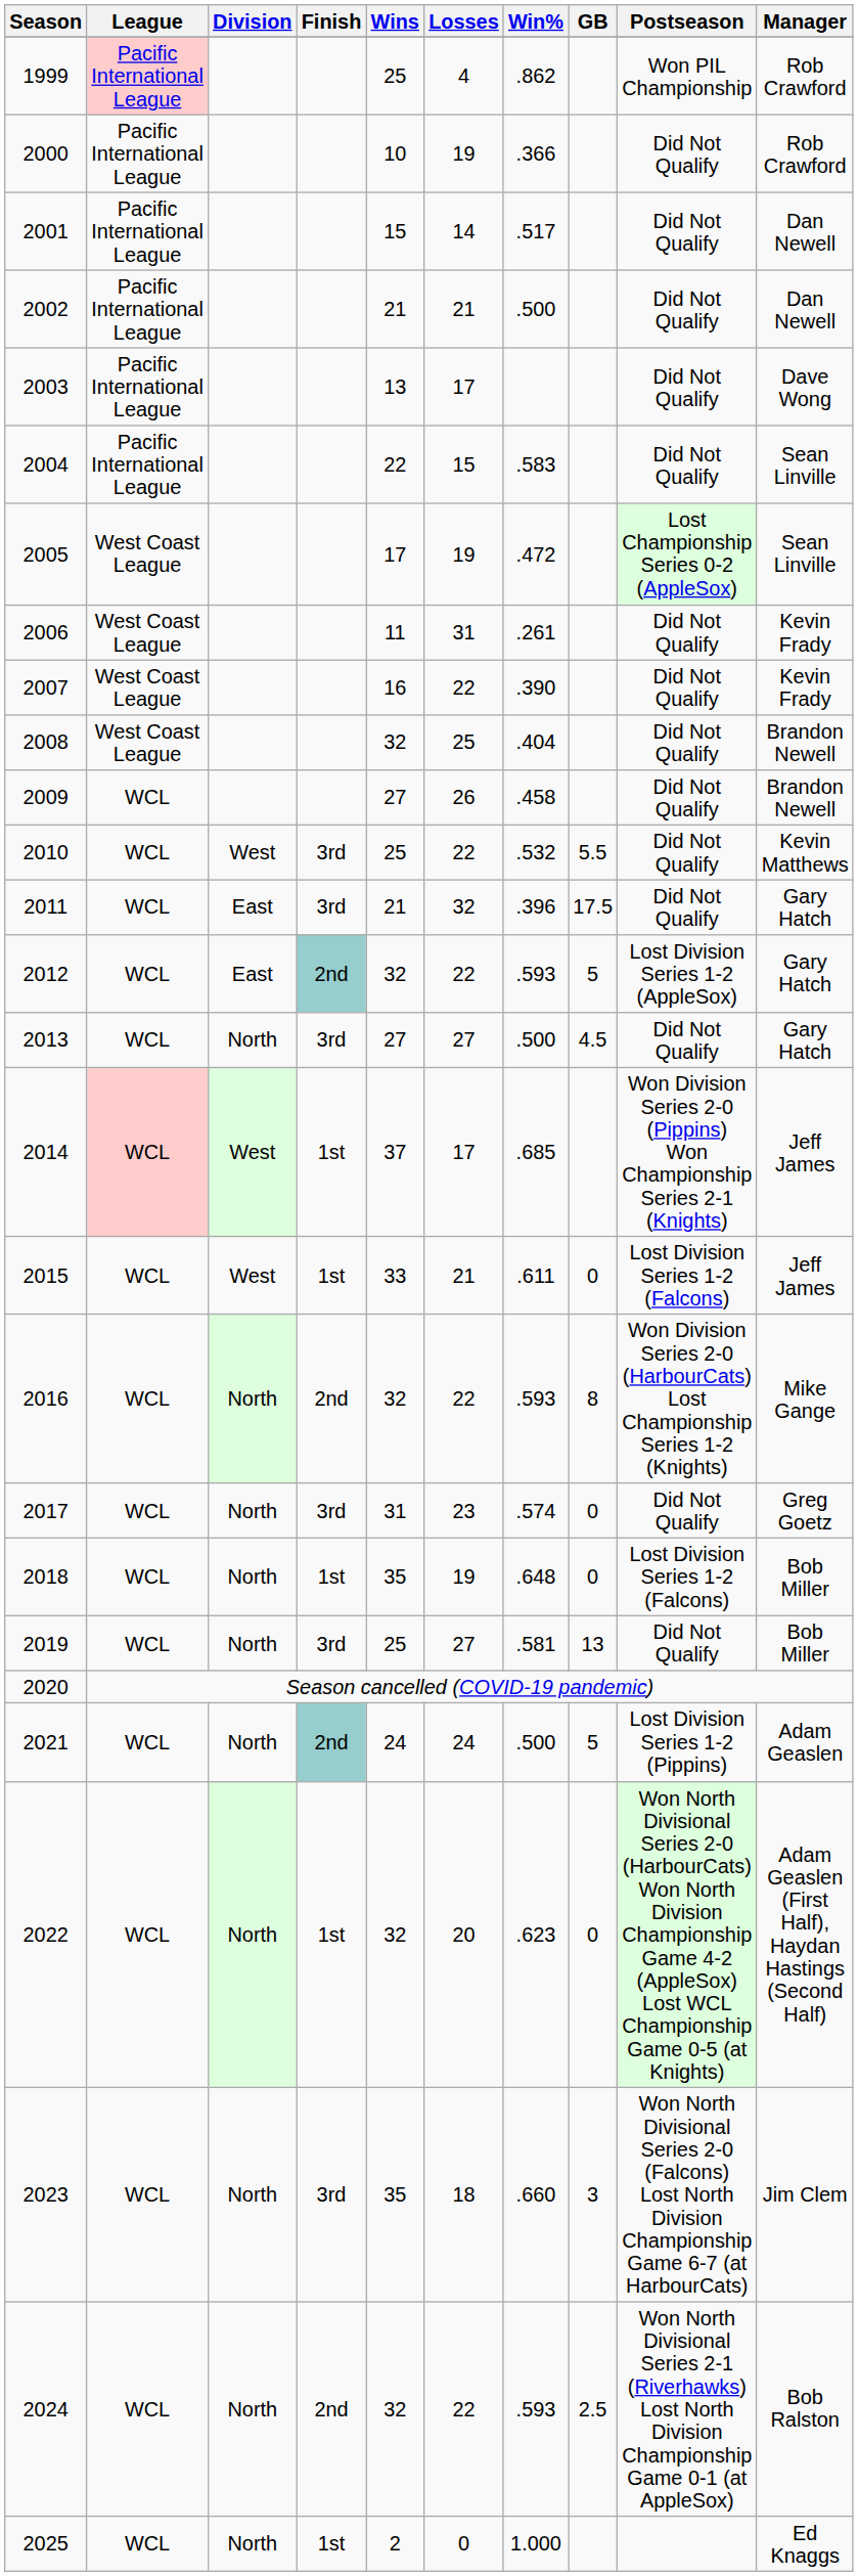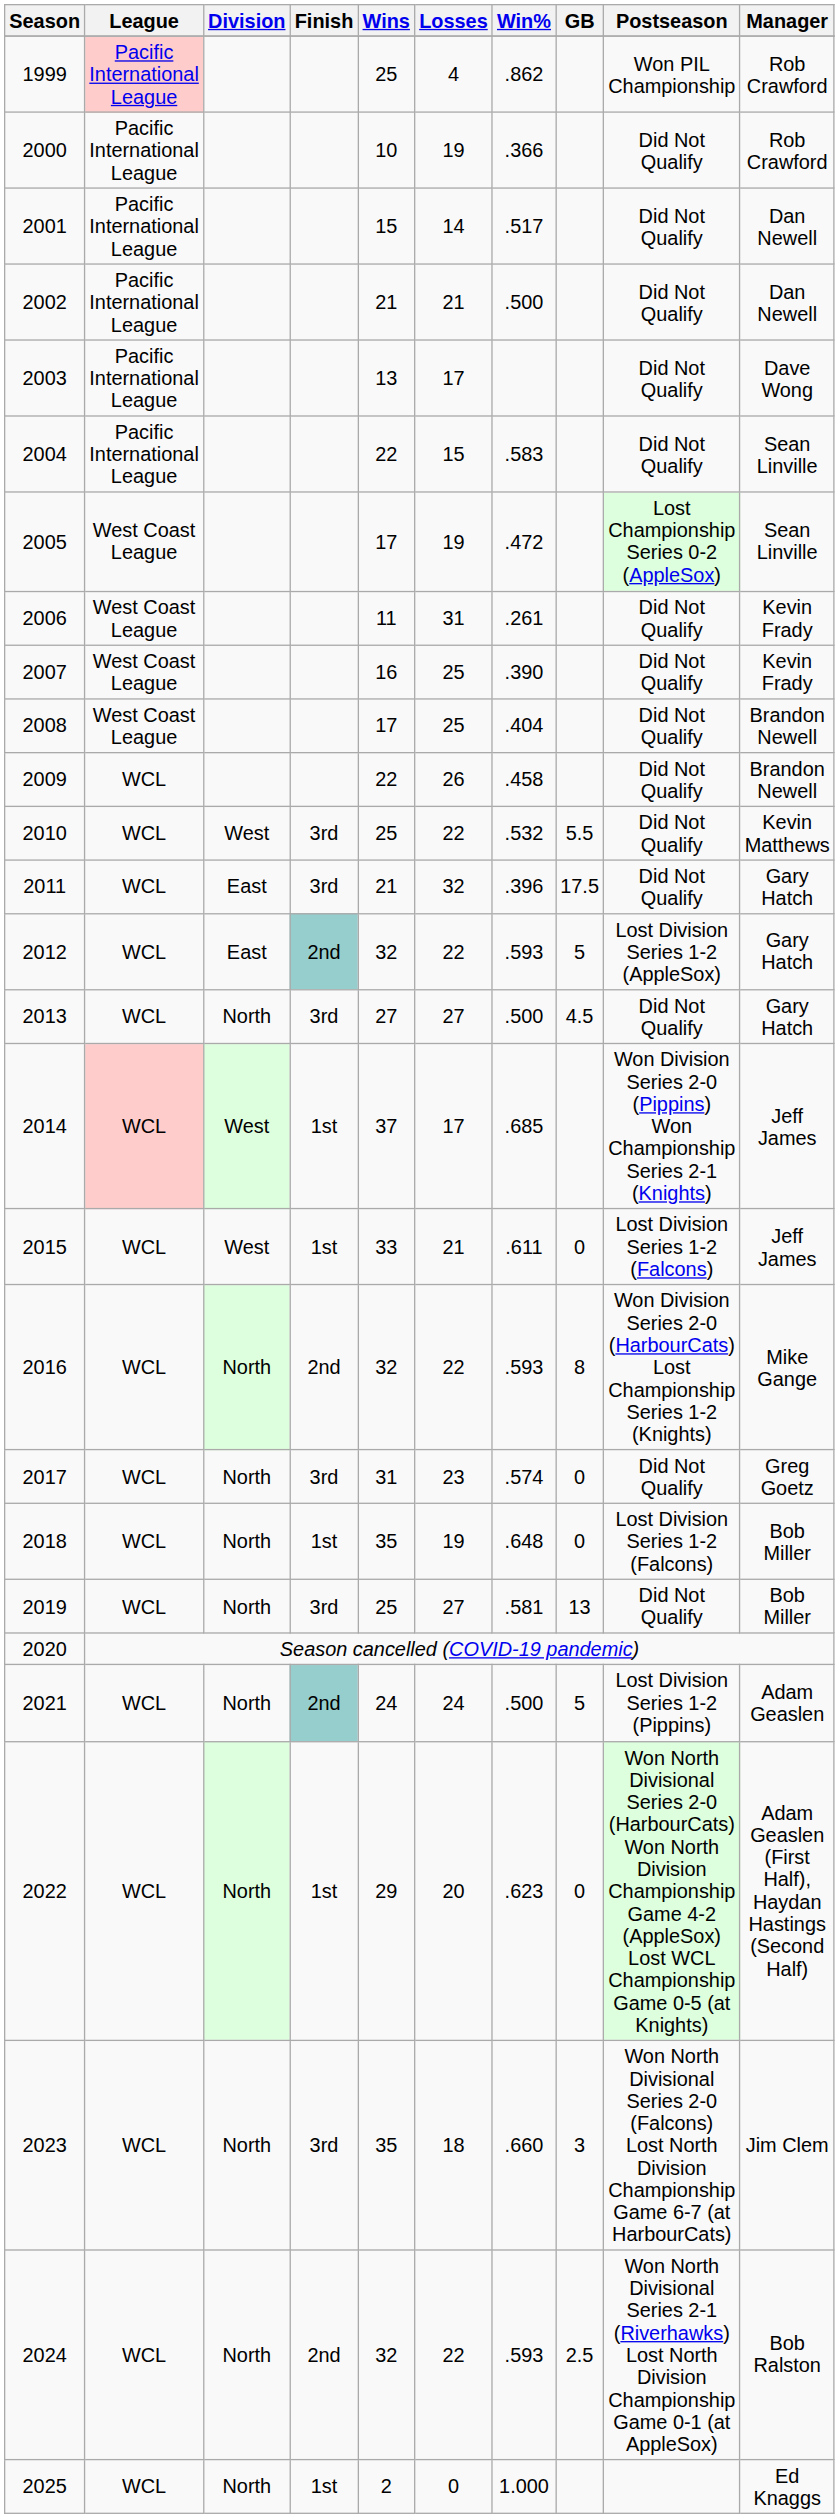2007 | Losses: 22 -> 25
2008 | Wins: 32 -> 17
2009 | Wins: 27 -> 22
2022 | Wins: 32 -> 29
